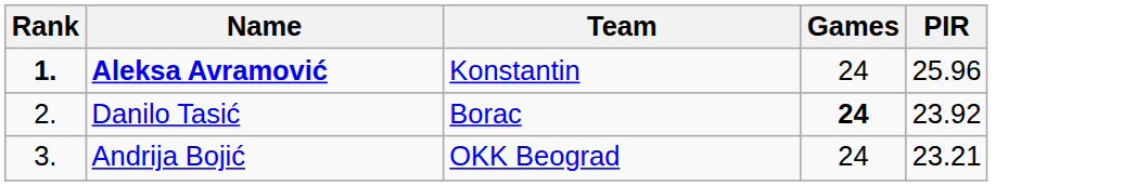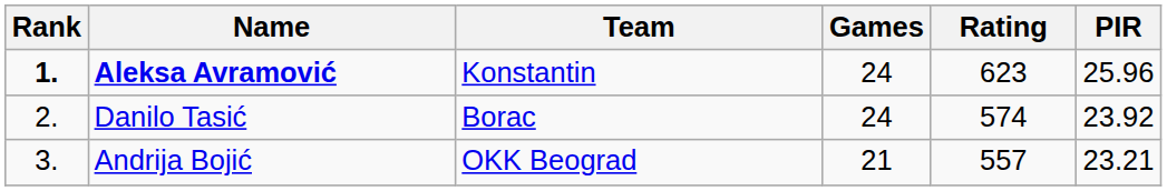+ column: Rating | 623 | 574 | 557
Danilo Tasić | Games: bold -> normal
Andrija Bojić | Games: 24 -> 21
